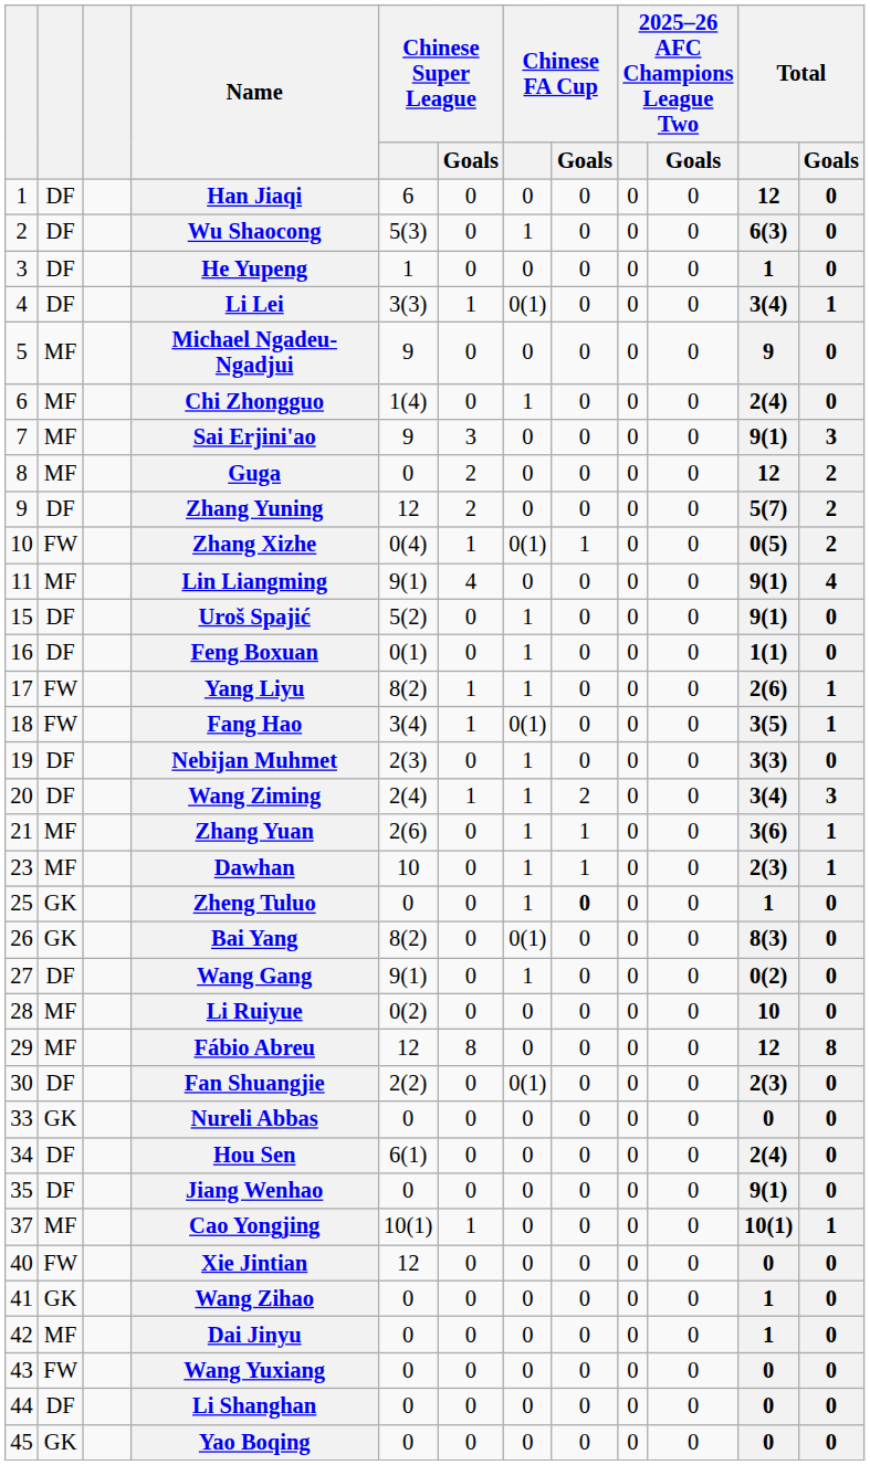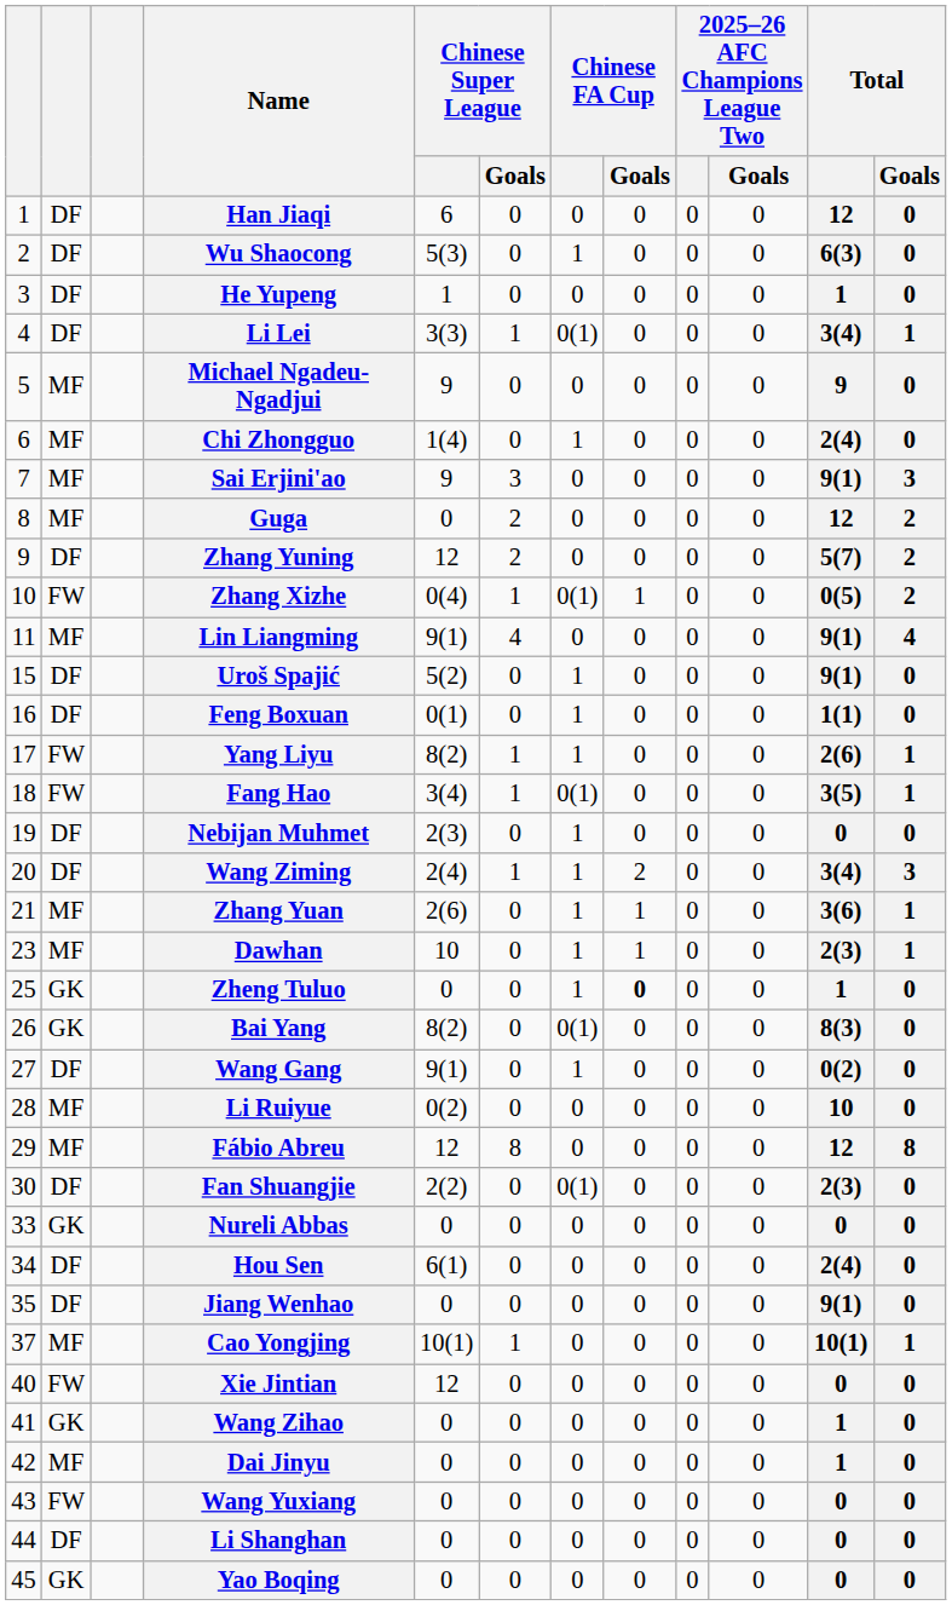Nebijan Muhmet | Total: 3(3) -> 0
